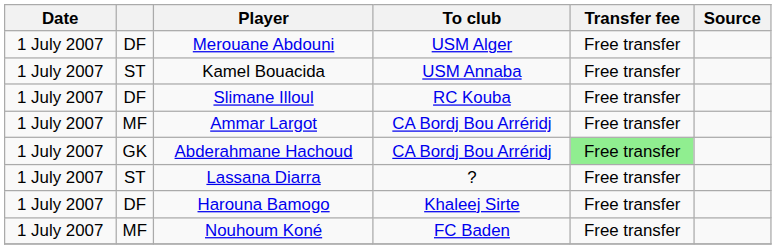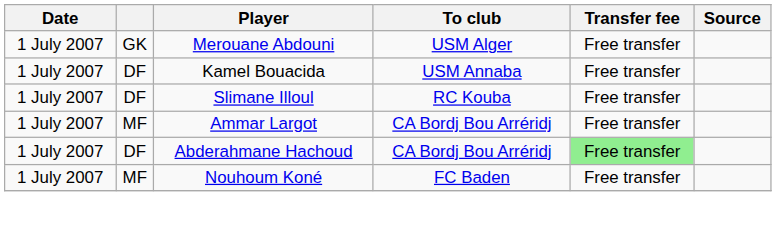Merouane Abdouni | column 2: DF -> GK
Kamel Bouacida | column 2: ST -> DF
Abderahmane Hachoud | column 2: GK -> DF
- row: 1 July 2007 | ST | Lassana Diarra | ? | Free transfer
- row: 1 July 2007 | DF | Harouna Bamogo | Khaleej Sirte | Free transfer
